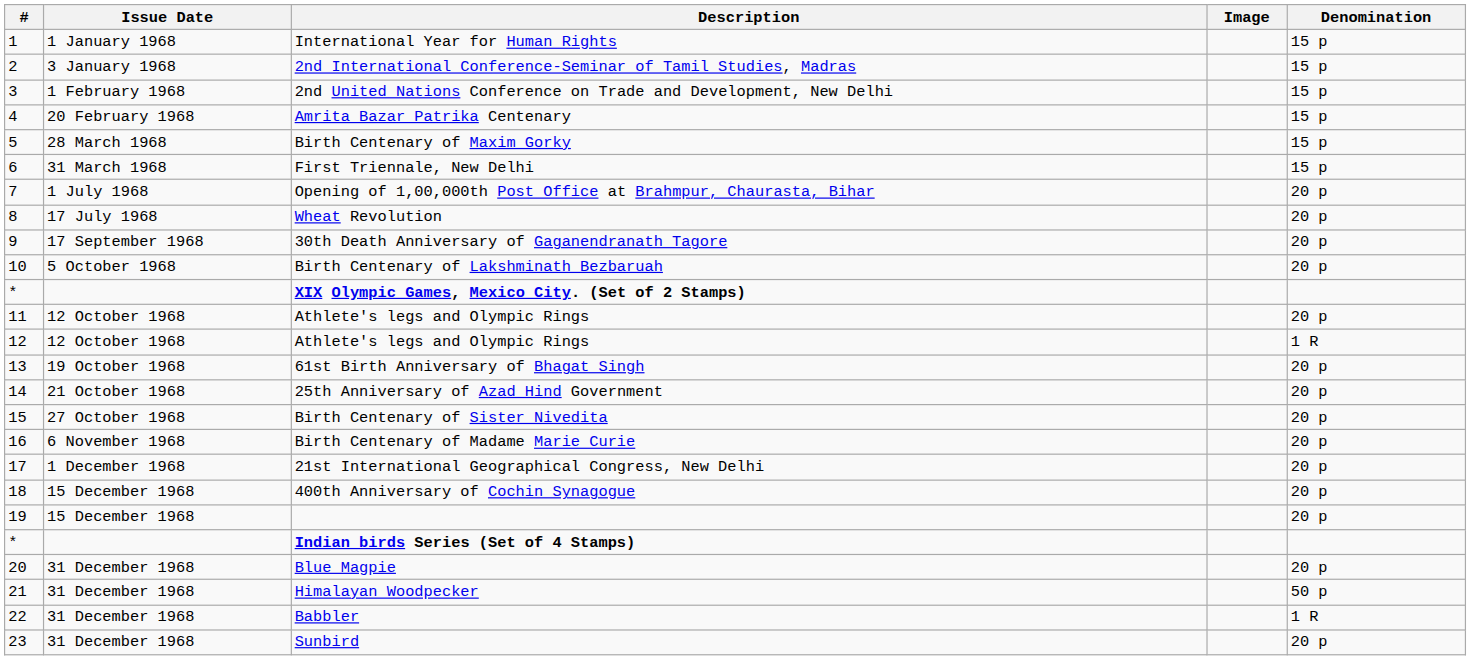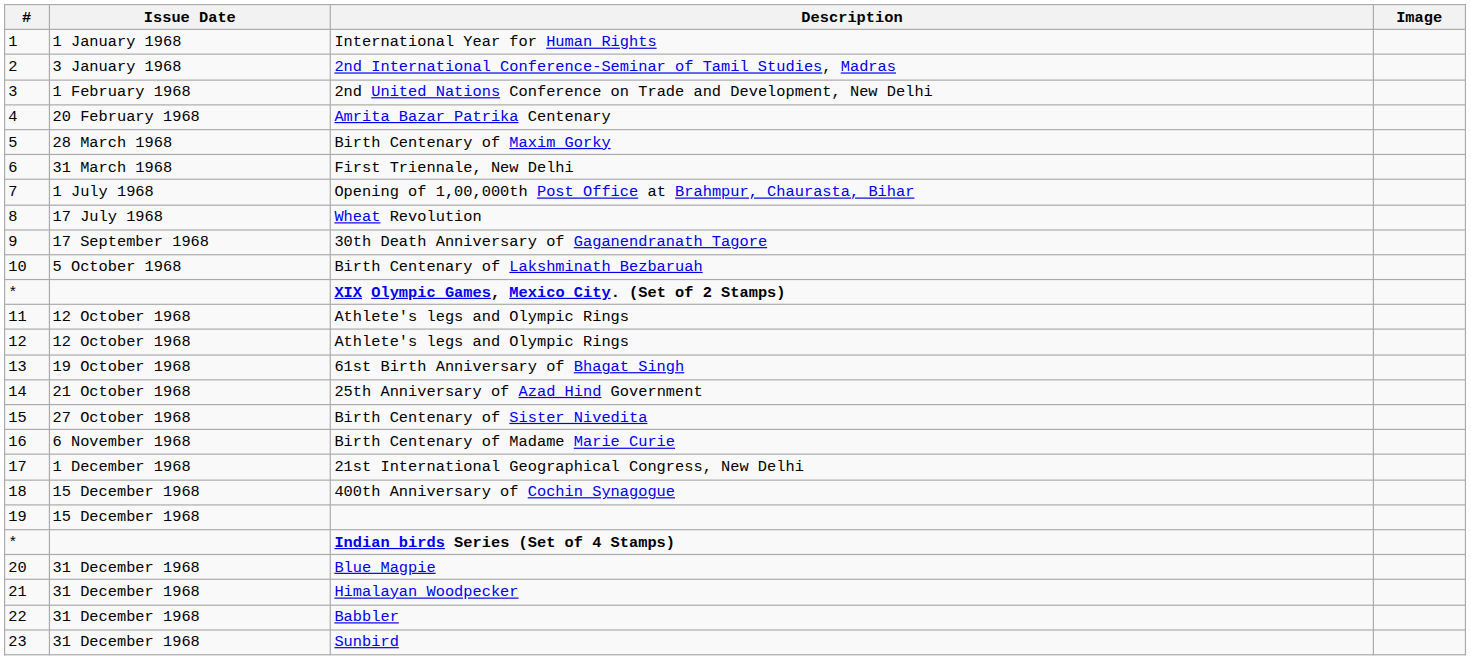- column: Denomination | 15 p | 15 p | 15 p | 15 p | 15 p | 15 p | 20 p | 20 p | 20 p | 20 p | 20 p | 1 R | 20 p | 20 p | 20 p | 20 p | 20 p | 20 p | 20 p | 20 p | 50 p | 1 R | 20 p
